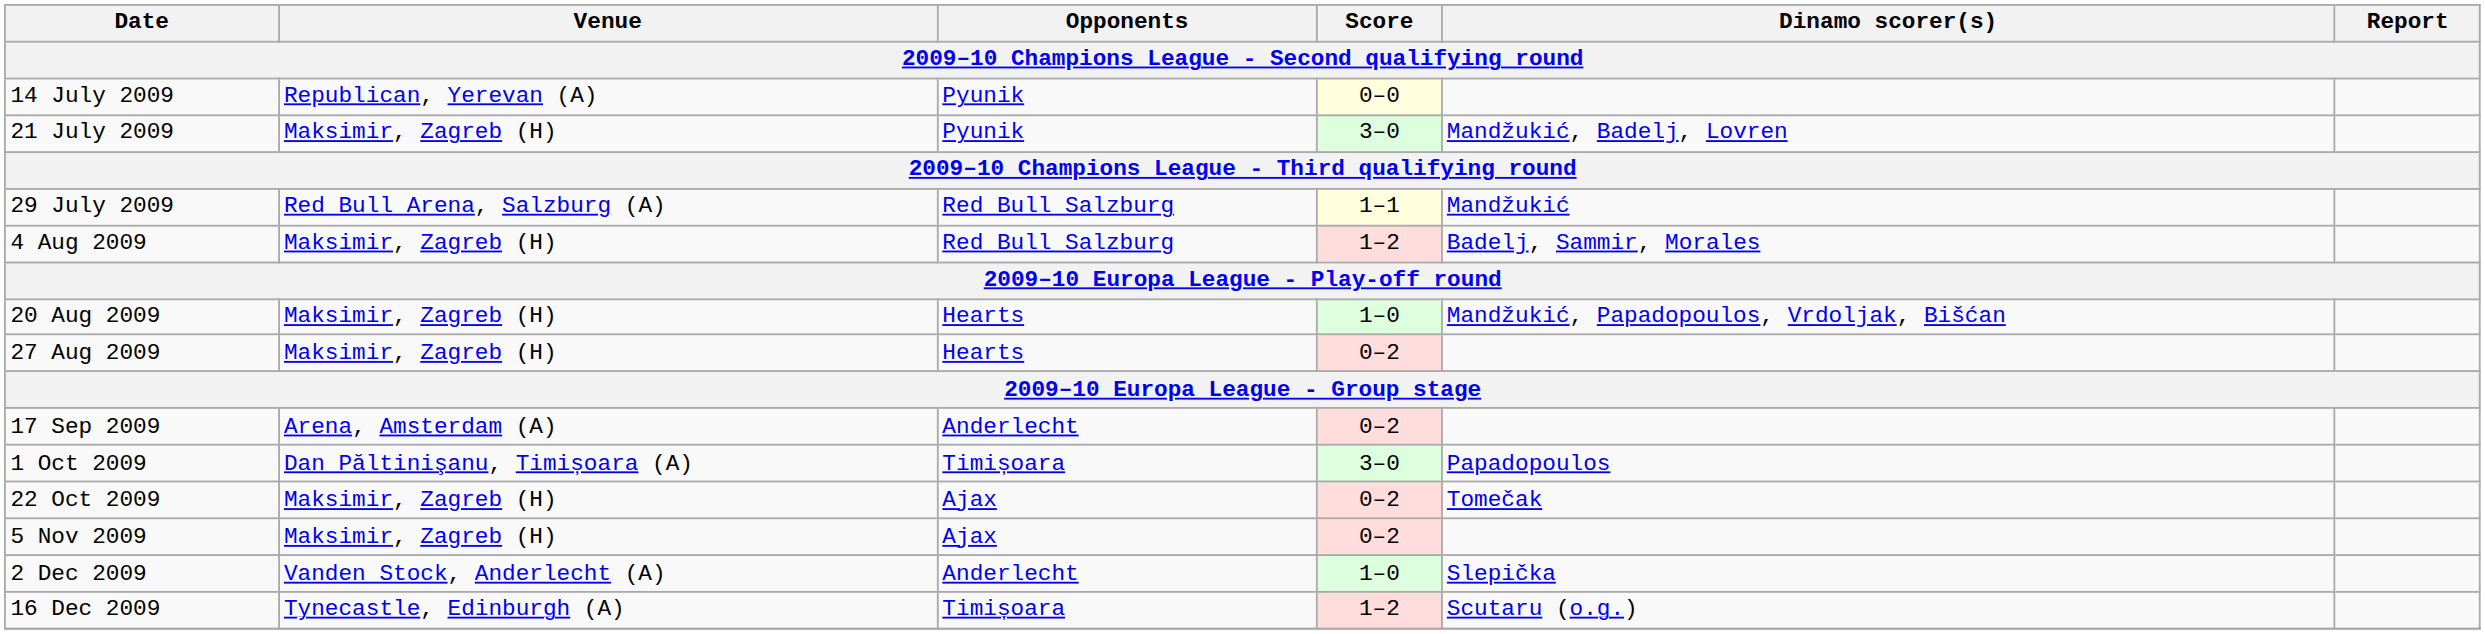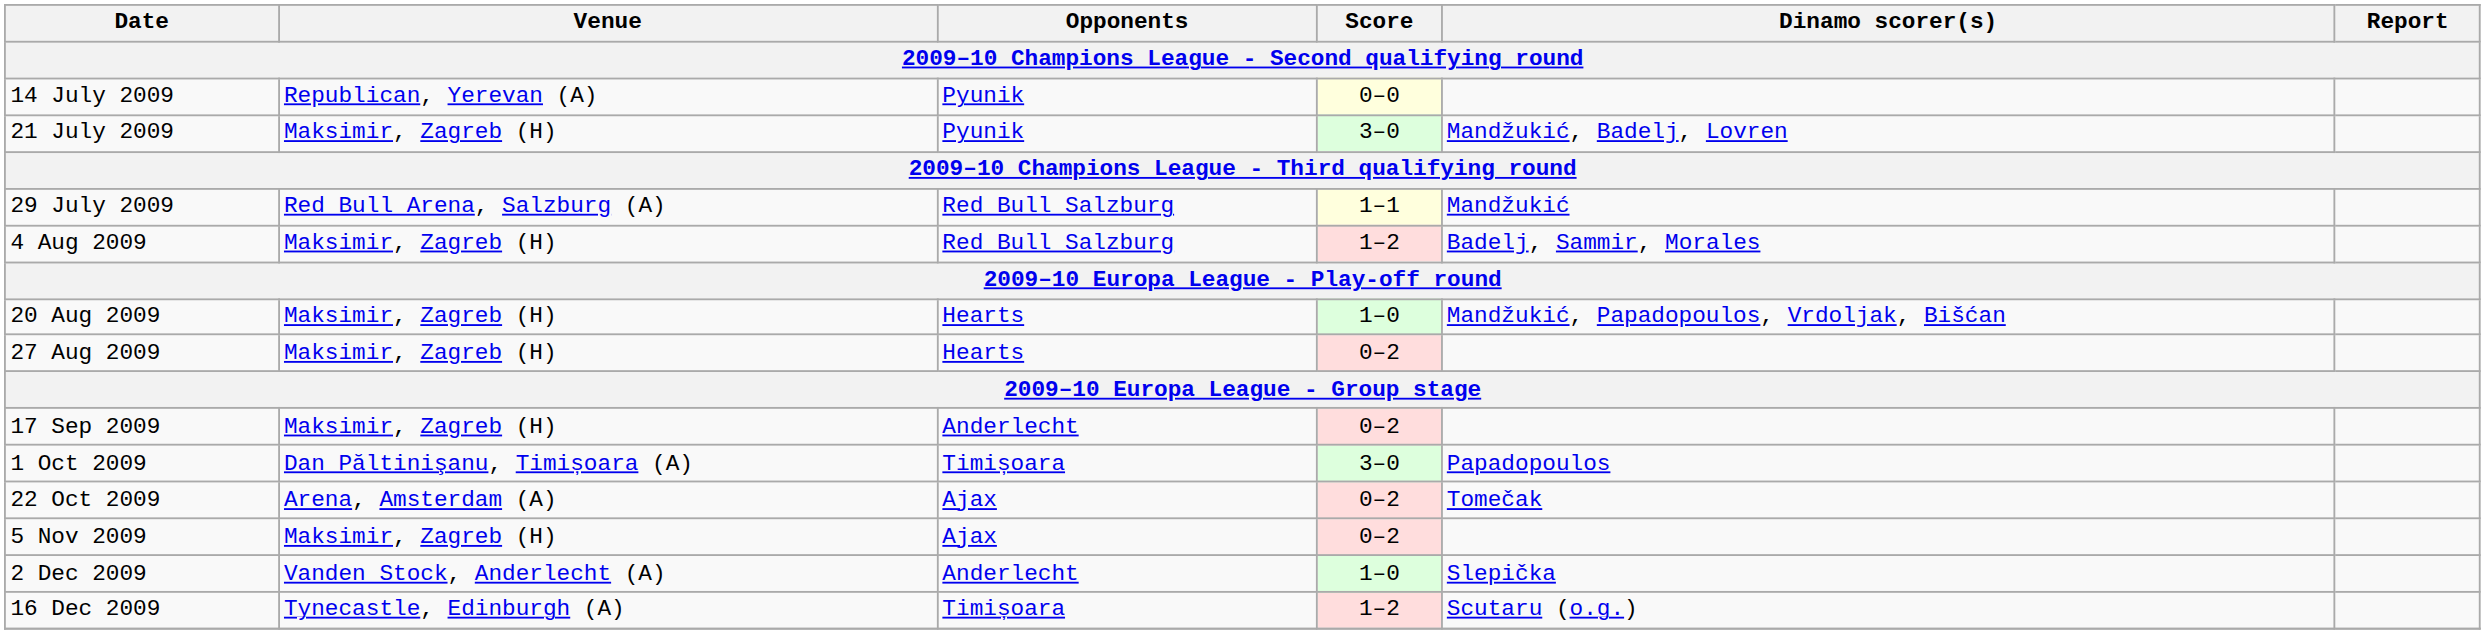17 Sep 2009 | Venue: Arena, Amsterdam (A) -> Maksimir, Zagreb (H)
22 Oct 2009 | Venue: Maksimir, Zagreb (H) -> Arena, Amsterdam (A)
